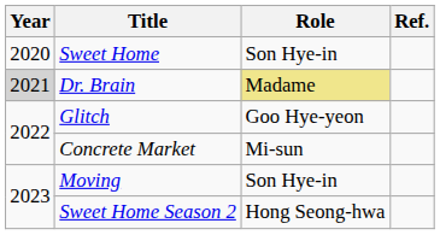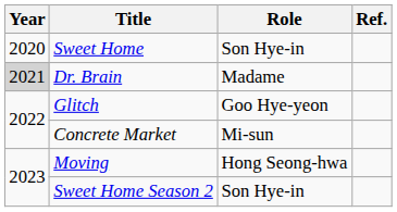Dr. Brain | Role: khaki background -> no background
Moving | Role: Son Hye-in -> Hong Seong-hwa
Sweet Home Season 2 | Role: Hong Seong-hwa -> Son Hye-in
